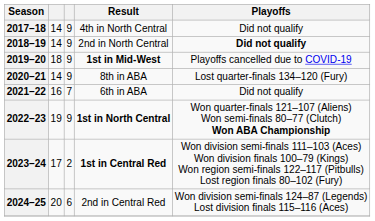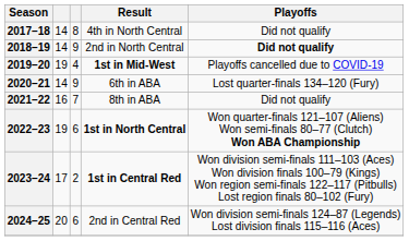2017–18 | column 3: 9 -> 8
2019–20 | column 2: 18 -> 19
2019–20 | column 3: 9 -> 4
2020–21 | Result: 8th in ABA -> 6th in ABA
2021–22 | Result: 6th in ABA -> 8th in ABA
2022–23 | column 3: 9 -> 6
